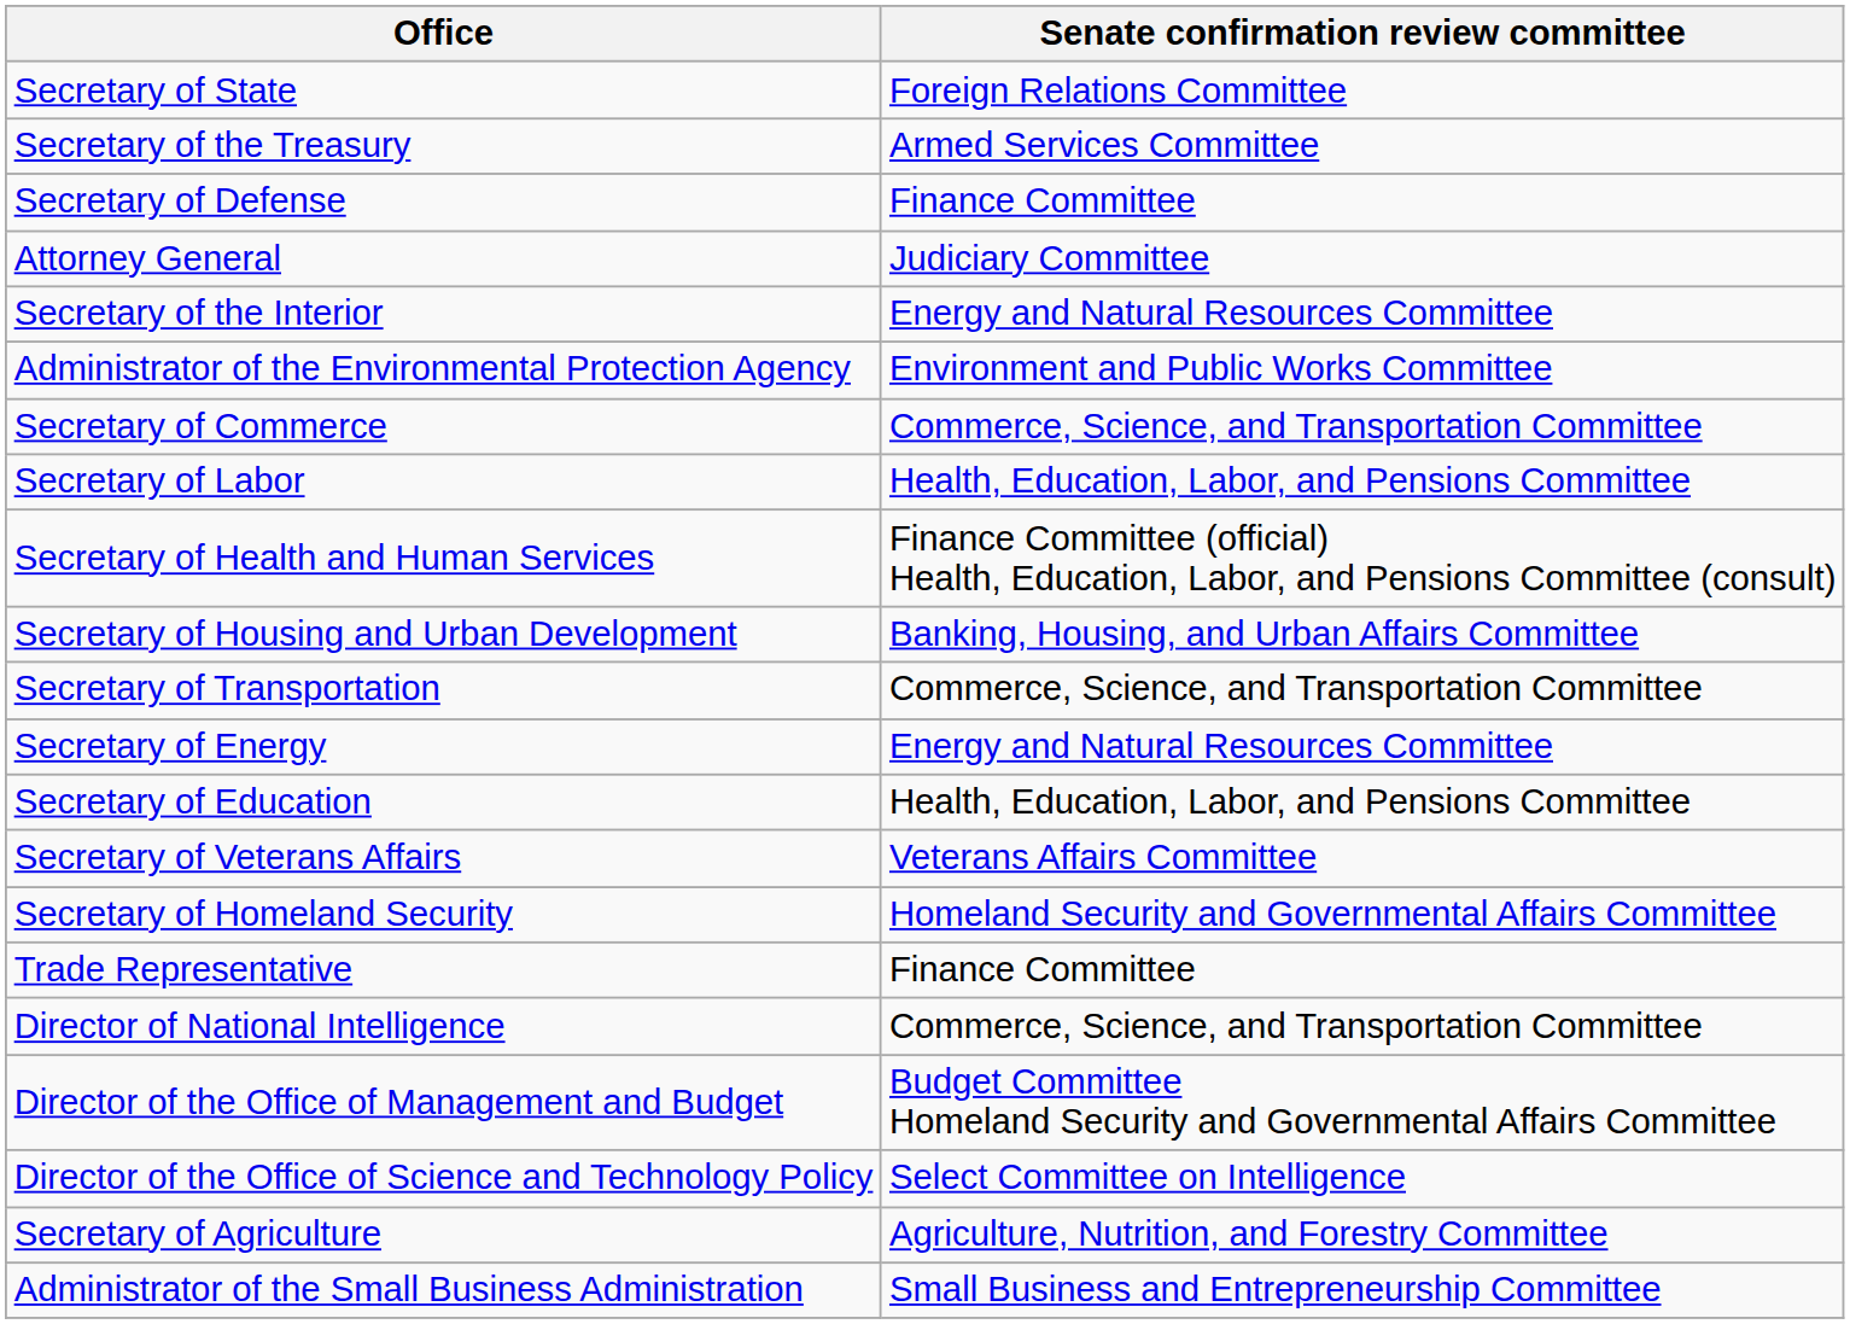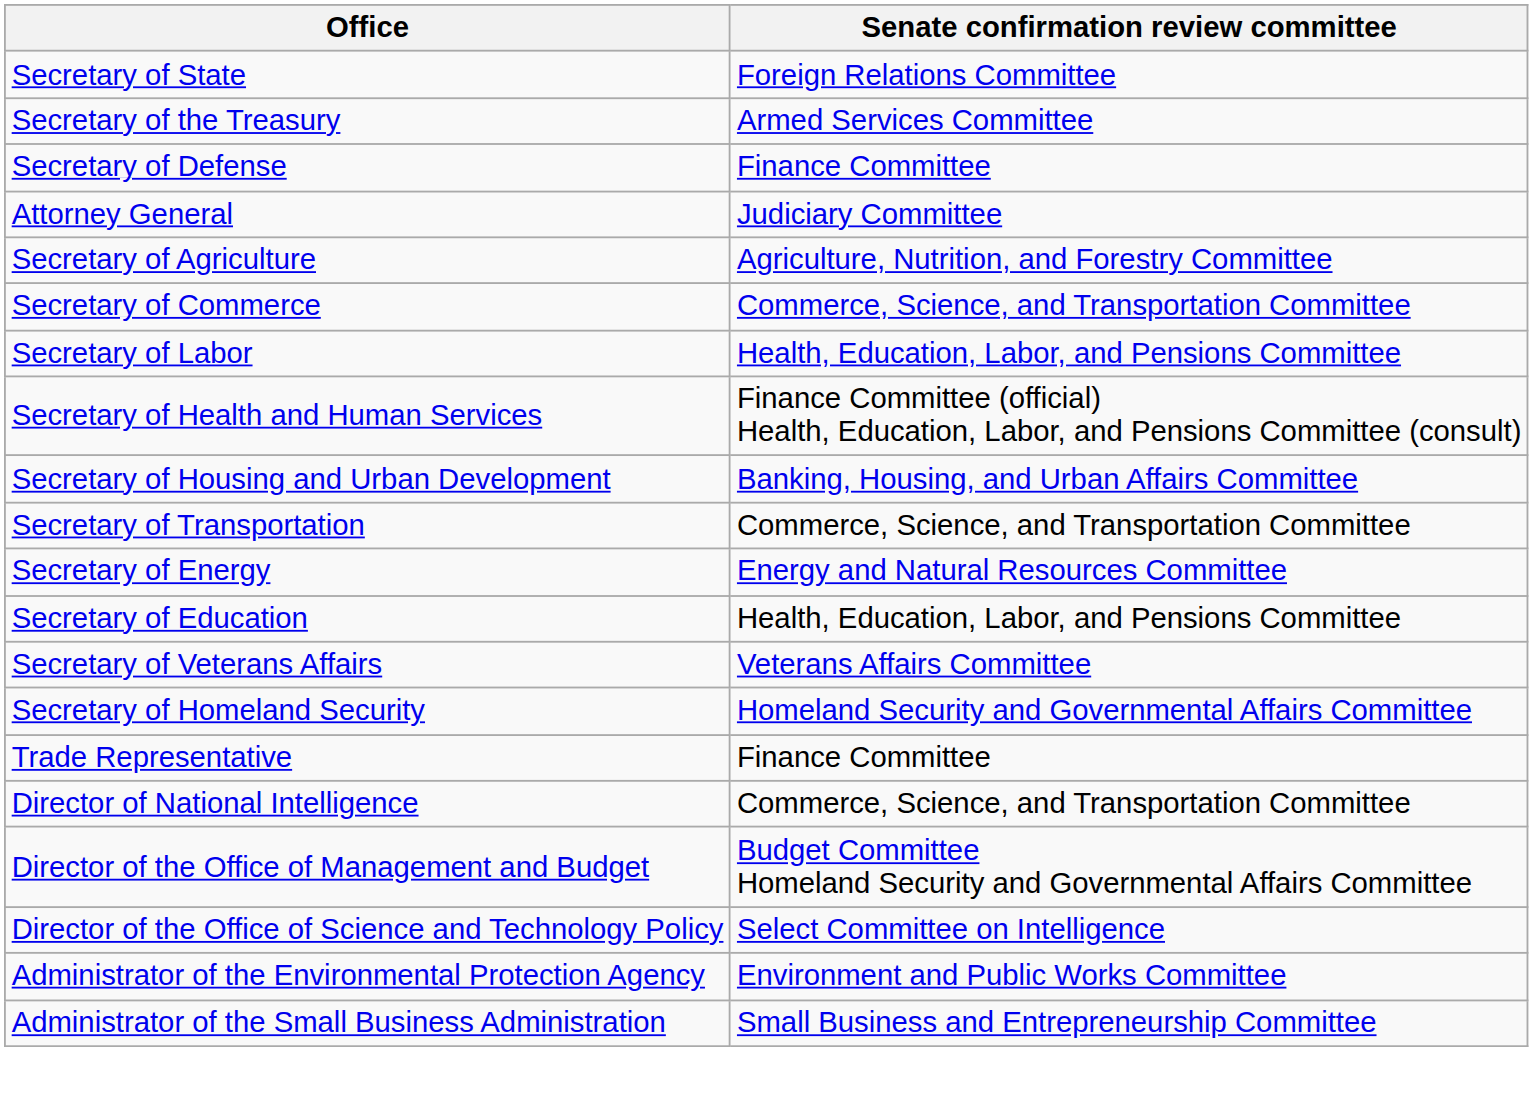- row: Secretary of the Interior | Energy and Natural Resources Committee
rows swapped: Secretary of Agriculture <-> Administrator of the Environmental Protection Agency
